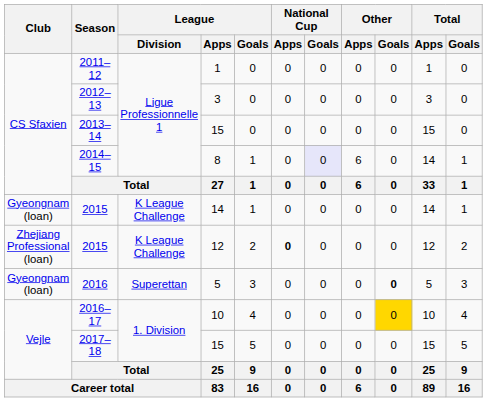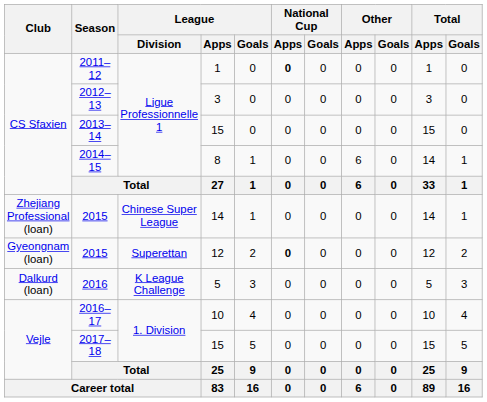2011–12 | National Cup / Apps: normal -> bold
2014–15 | National Cup / Goals: lavender background -> no background
2015 / 14 | Club: Gyeongnam (loan) -> Zhejiang Professional (loan)
2015 / 14 | League / Division: K League Challenge -> Chinese Super League
2015 / 12 | Club: Zhejiang Professional (loan) -> Gyeongnam (loan)
2015 / 12 | League / Division: K League Challenge -> Superettan
2016 | Club: Gyeongnam (loan) -> Dalkurd (loan)
2016 | League / Division: Superettan -> K League Challenge
2016 | Other / Goals: bold -> normal
2016–17 | Other / Goals: gold background -> no background
